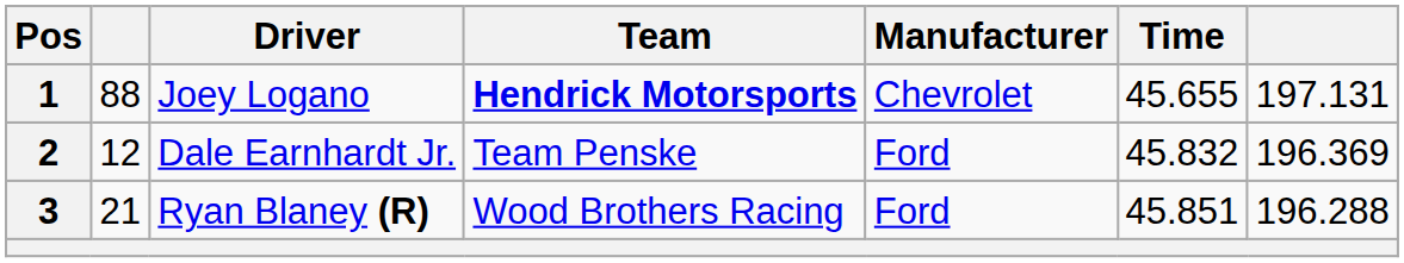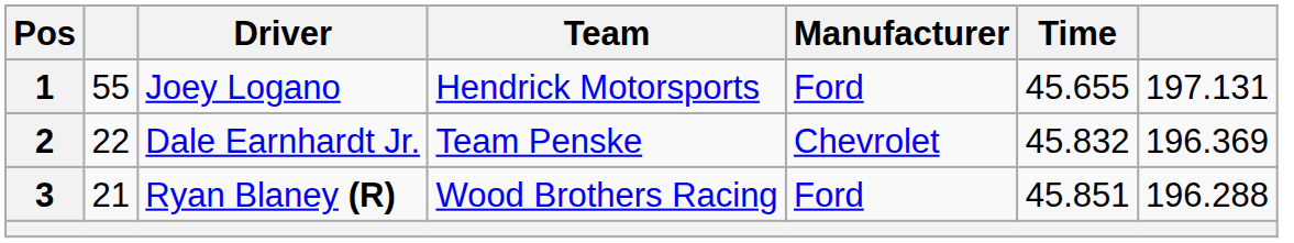1 | column 2: 88 -> 55
1 | Team: bold -> normal
1 | Manufacturer: Chevrolet -> Ford
2 | column 2: 12 -> 22
2 | Manufacturer: Ford -> Chevrolet
